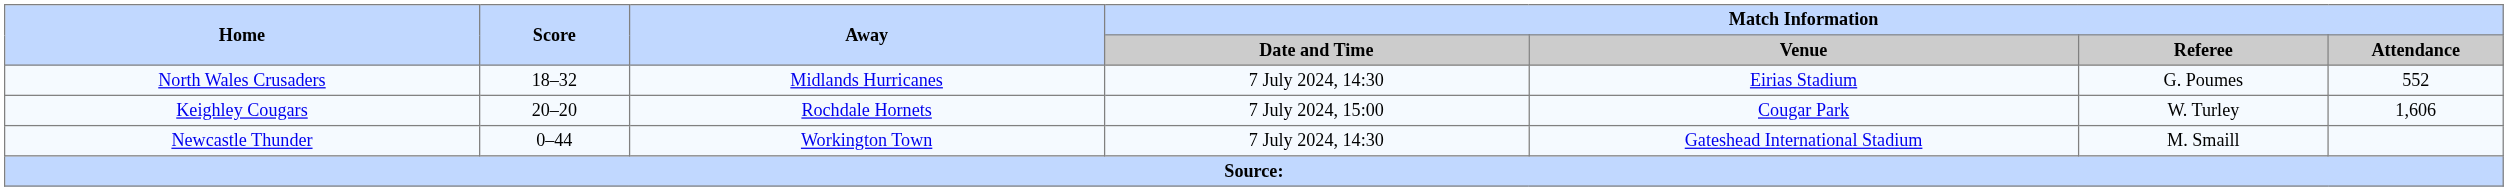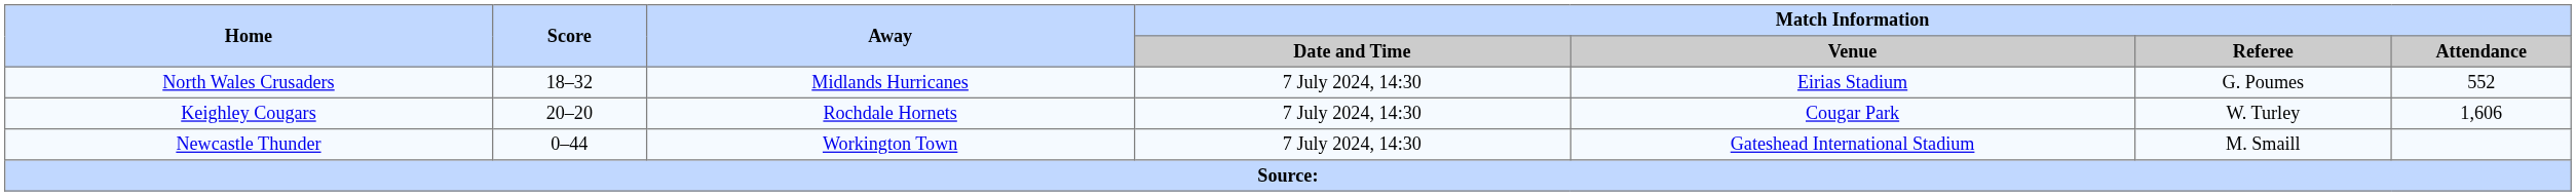Keighley Cougars | Match Information / Date and Time: 7 July 2024, 15:00 -> 7 July 2024, 14:30
